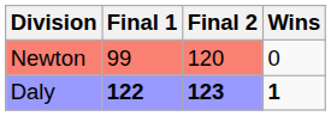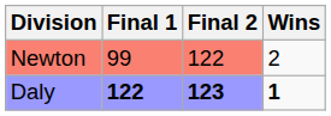Newton | Final 2: 120 -> 122
Newton | Wins: 0 -> 2
